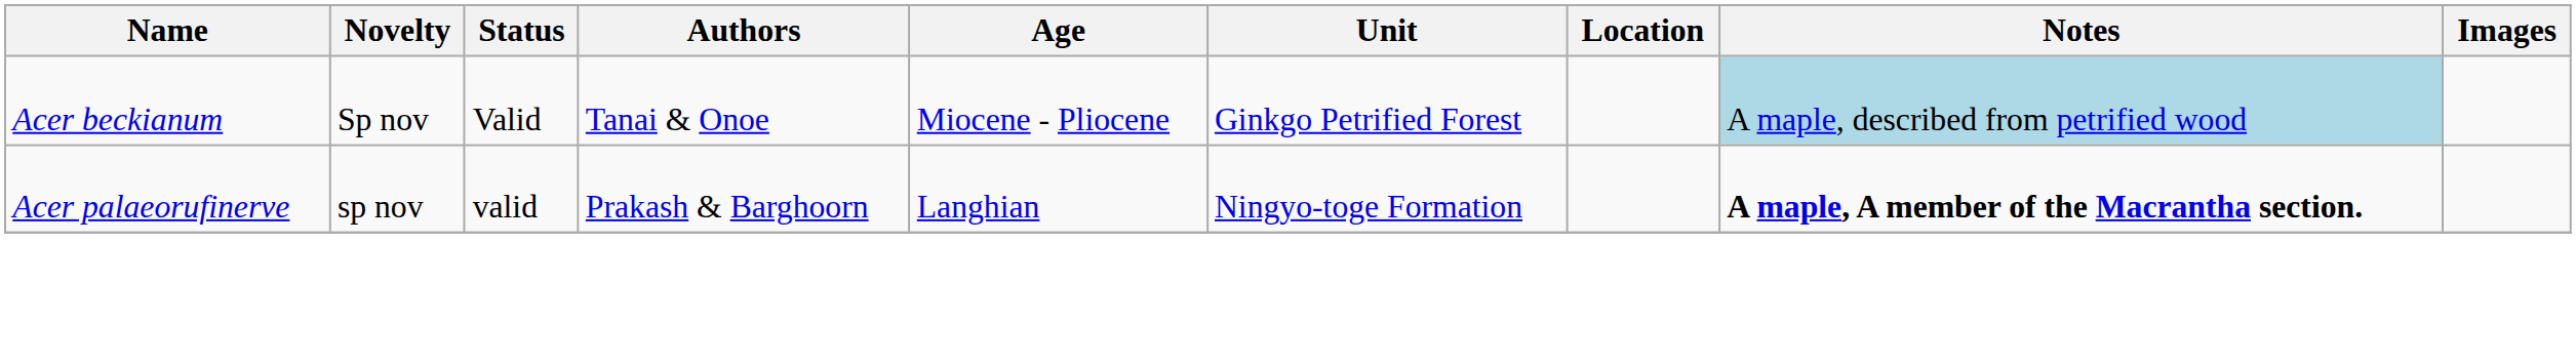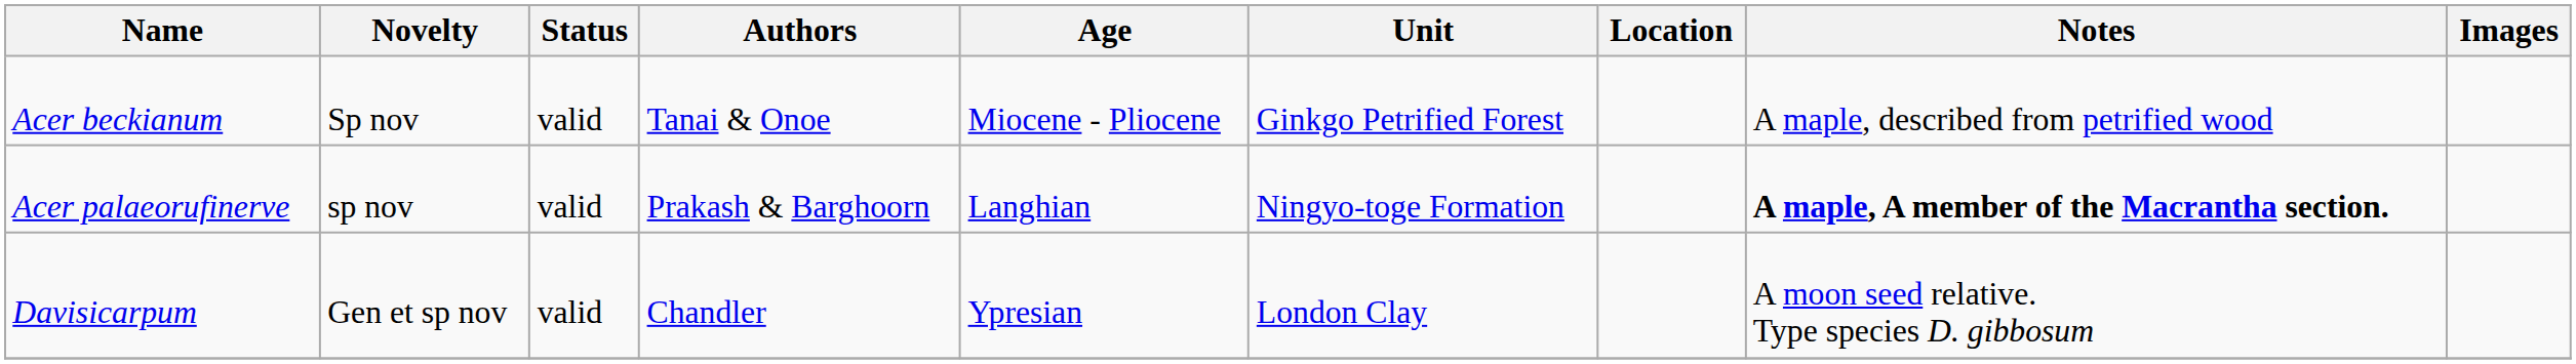Acer beckianum | Status: Valid -> valid
Acer beckianum | Notes: lightblue background -> no background
+ row: Davisicarpum | Gen et sp nov | valid | Chandler | Ypresian | London Clay | A moon seed relative. Type species D. gibbosum
